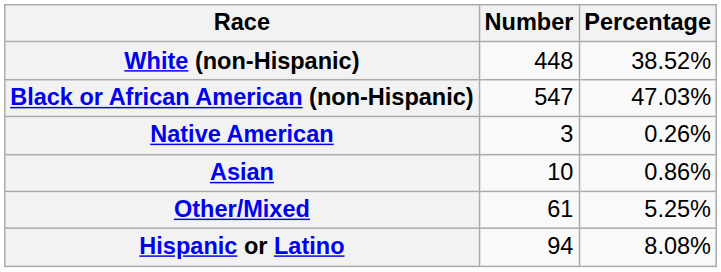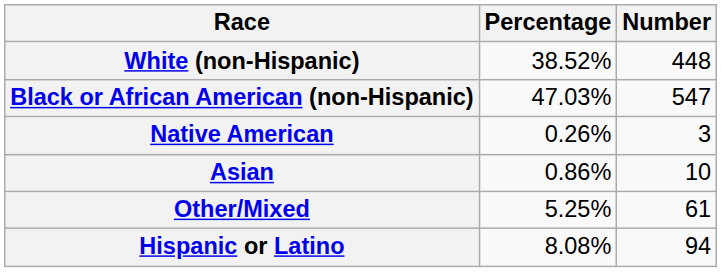columns swapped: Number <-> Percentage
